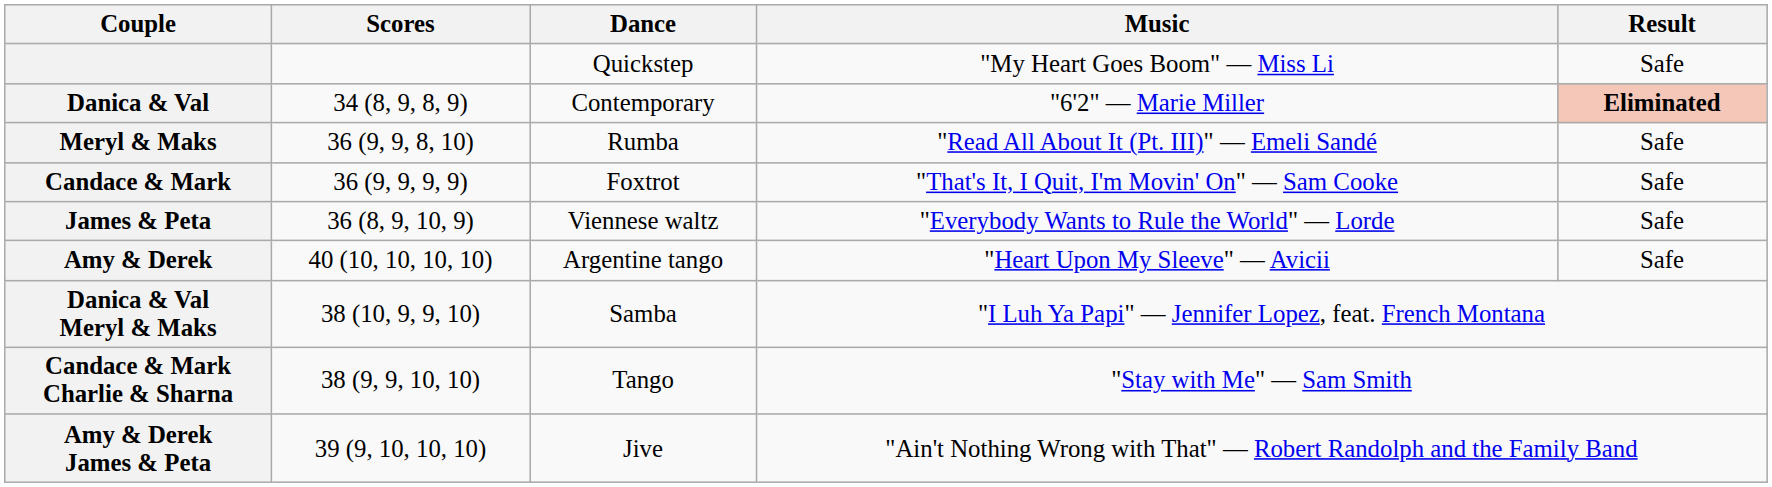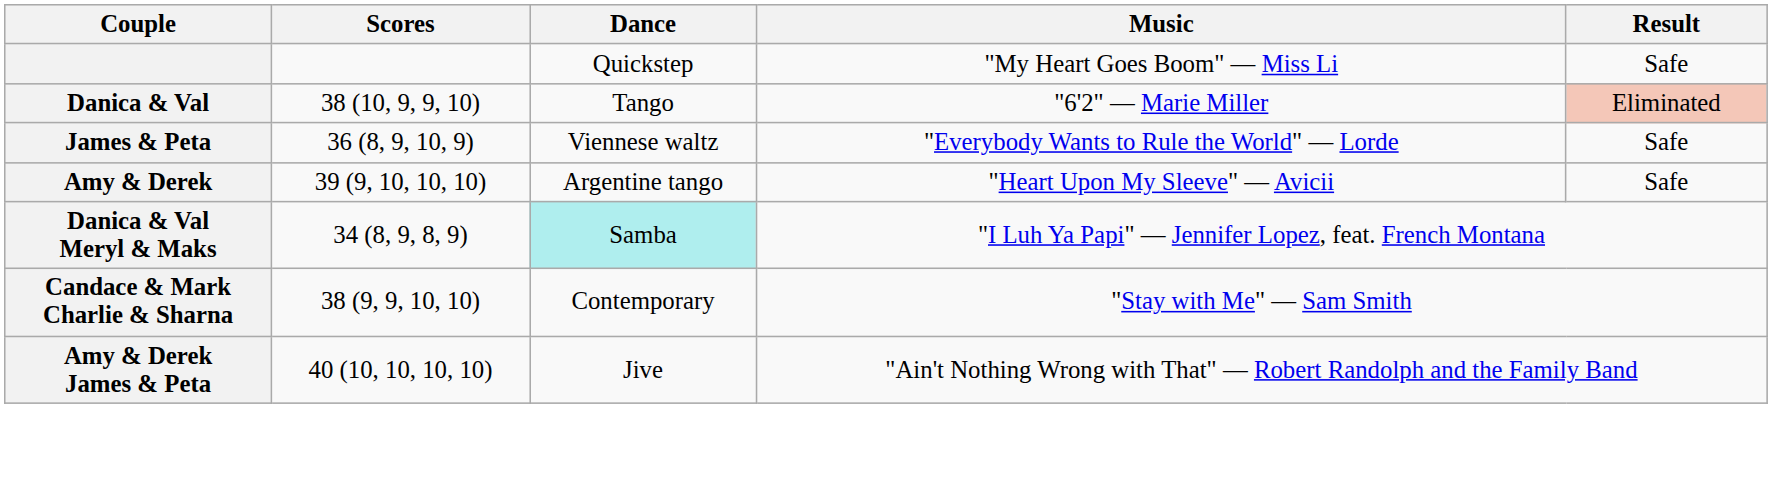Danica & Val | Scores: 34 (8, 9, 8, 9) -> 38 (10, 9, 9, 10)
Danica & Val | Dance: Contemporary -> Tango
Danica & Val | Result: bold -> normal
- row: Meryl & Maks | 36 (9, 9, 8, 10) | Rumba | "Read All About It (Pt. III)" — Emeli Sandé | Safe
- row: Candace & Mark | 36 (9, 9, 9, 9) | Foxtrot | "That's It, I Quit, I'm Movin' On" — Sam Cooke | Safe
Amy & Derek | Scores: 40 (10, 10, 10, 10) -> 39 (9, 10, 10, 10)
Danica & Val Meryl & Maks | Scores: 38 (10, 9, 9, 10) -> 34 (8, 9, 8, 9)
Danica & Val Meryl & Maks | Dance: no background -> paleturquoise background
Candace & Mark Charlie & Sharna | Dance: Tango -> Contemporary
Amy & Derek James & Peta | Scores: 39 (9, 10, 10, 10) -> 40 (10, 10, 10, 10)
